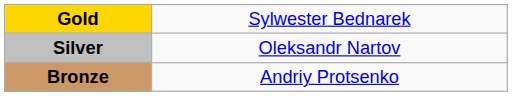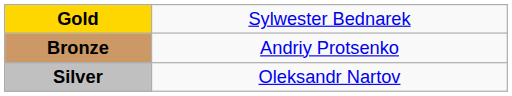rows swapped: Silver <-> Bronze
